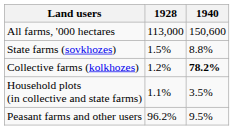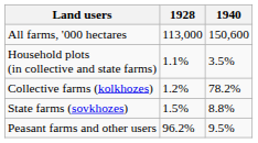rows swapped: State farms (sovkhozes) <-> Household plots (in collective and state farms)
Collective farms (kolkhozes) | 1940: bold -> normal
